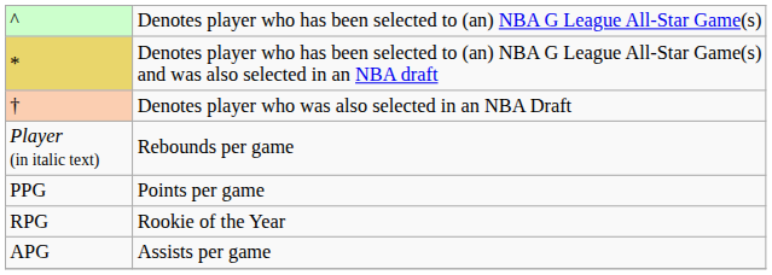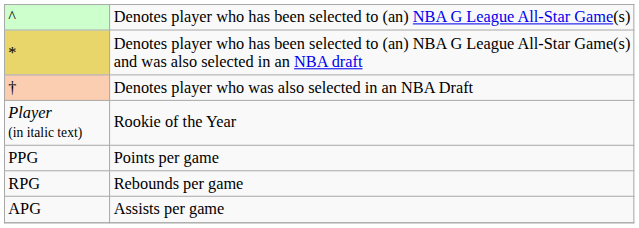Player (in italic text) | column 2: Rebounds per game -> Rookie of the Year
RPG | column 2: Rookie of the Year -> Rebounds per game
